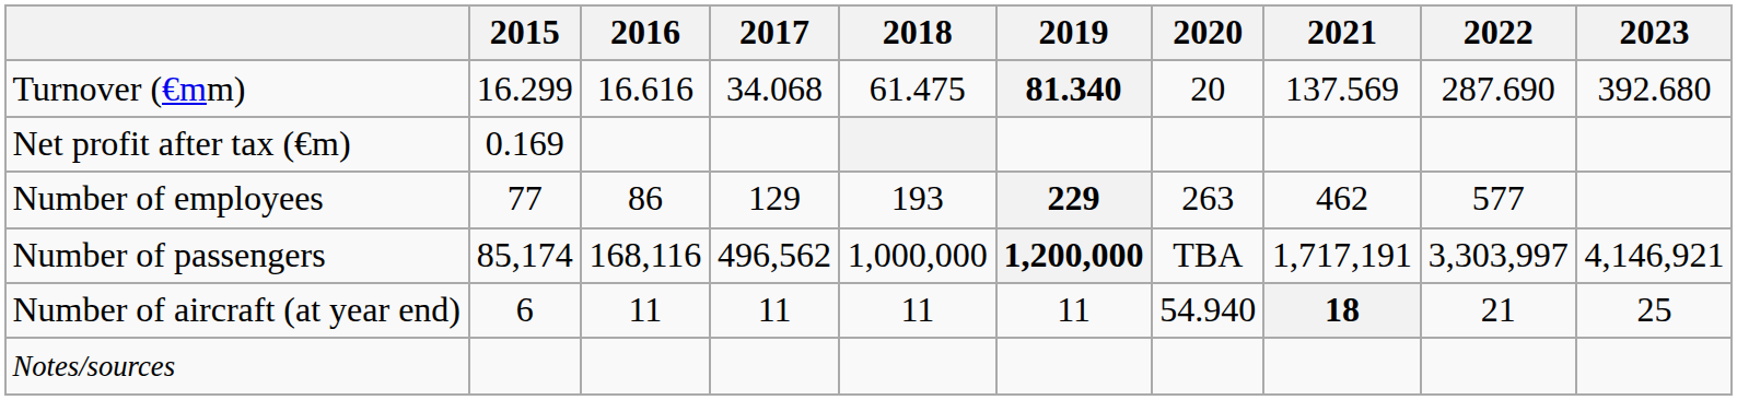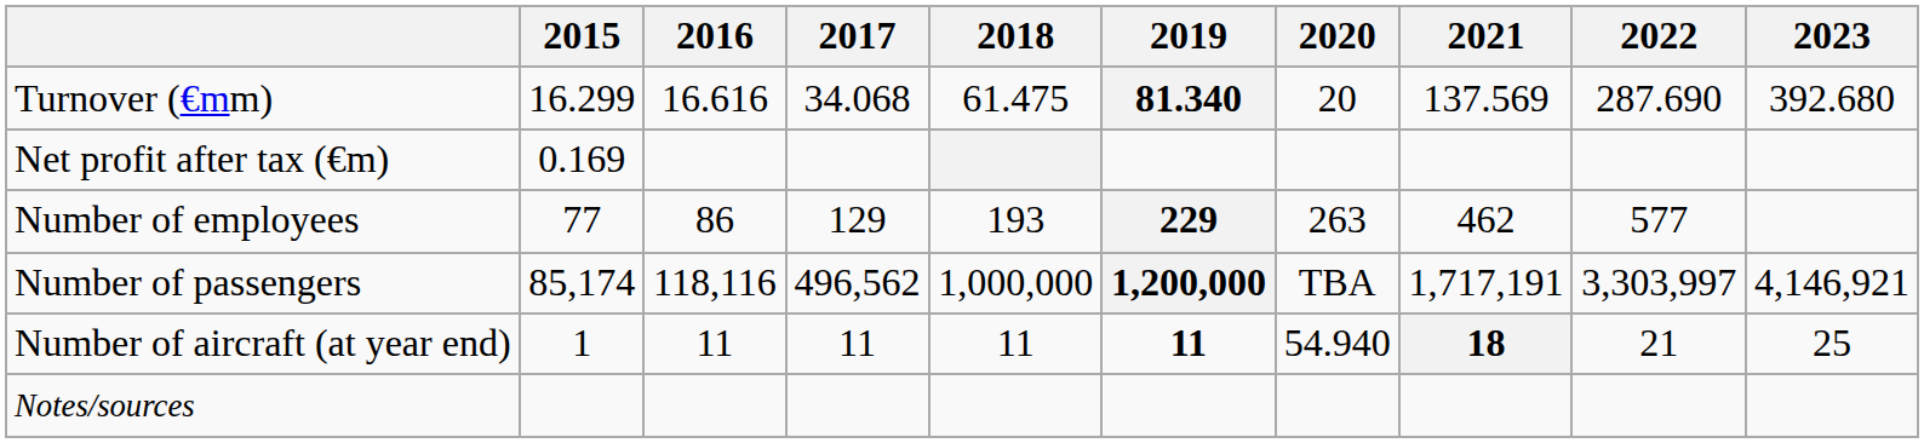Number of passengers | 2016: 168,116 -> 118,116
Number of aircraft (at year end) | 2015: 6 -> 1
Number of aircraft (at year end) | 2019: normal -> bold
